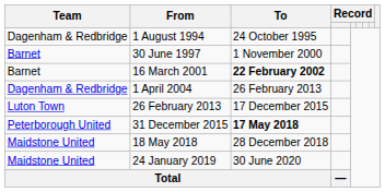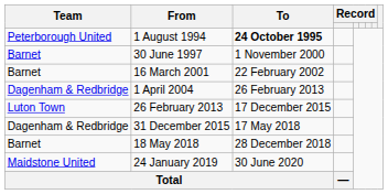1 August 1994 | Team: Dagenham & Redbridge -> Peterborough United
1 August 1994 | To: normal -> bold
16 March 2001 | To: bold -> normal
31 December 2015 | Team: Peterborough United -> Dagenham & Redbridge
31 December 2015 | To: bold -> normal
18 May 2018 | Team: Maidstone United -> Barnet
